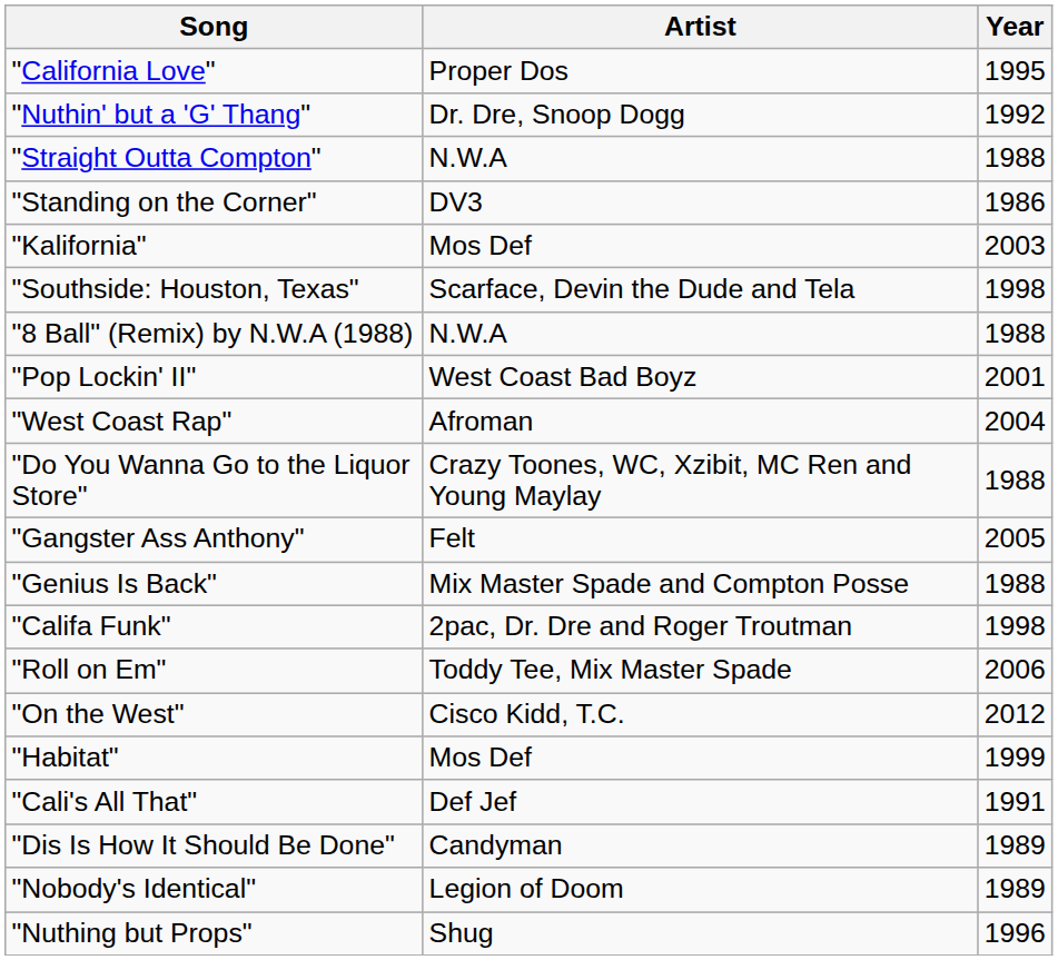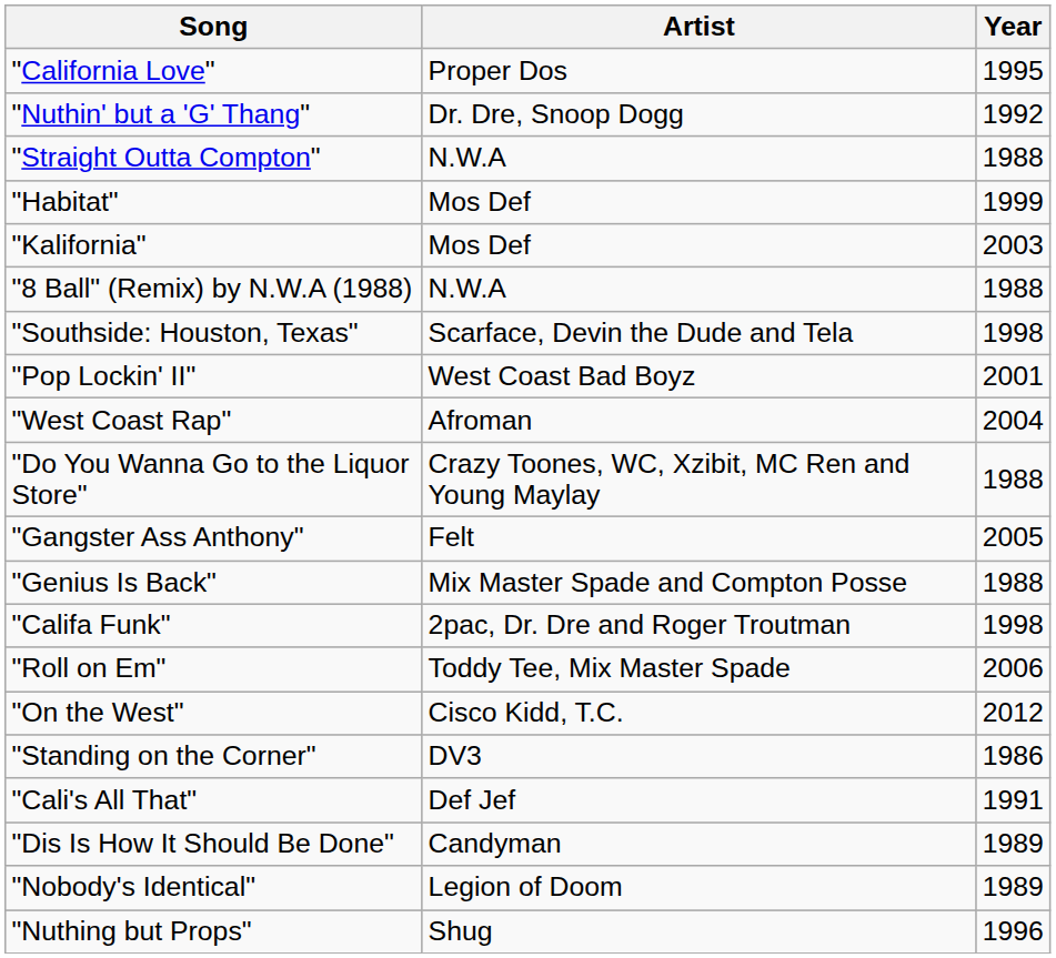rows swapped: "Habitat" <-> "Standing on the Corner"
rows swapped: "Southside: Houston, Texas" <-> "8 Ball" (Remix) by N.W.A (1988)
